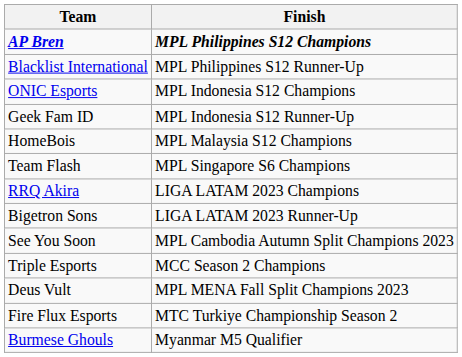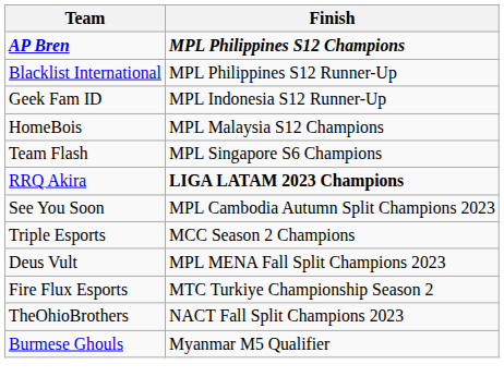- row: ONIC Esports | MPL Indonesia S12 Champions
RRQ Akira | Finish: normal -> bold
- row: Bigetron Sons | LIGA LATAM 2023 Runner-Up
+ row: TheOhioBrothers | NACT Fall Split Champions 2023
